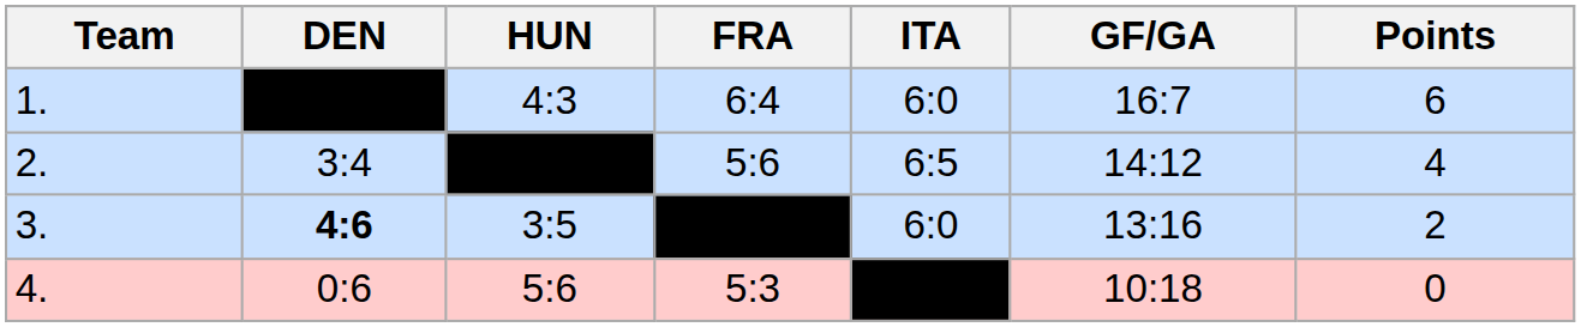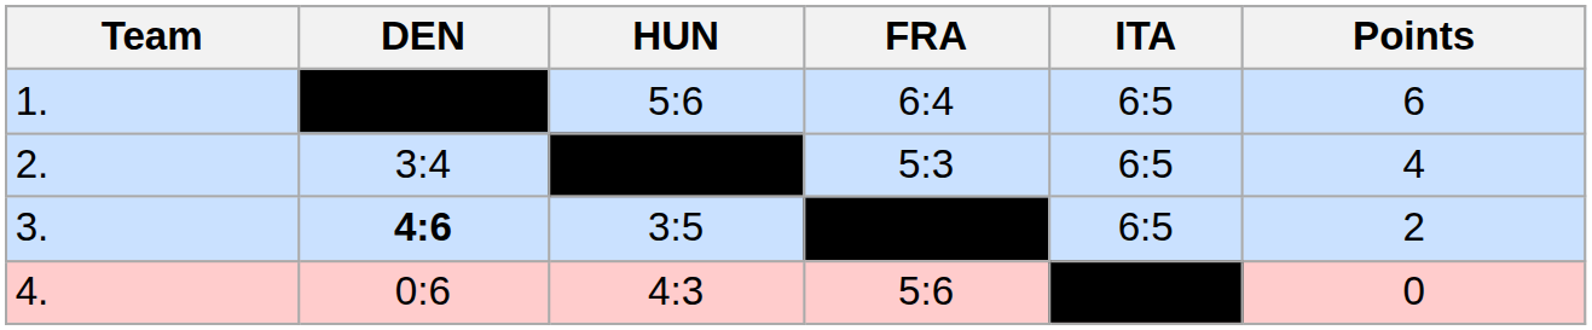- column: GF/GA | 16:7 | 14:12 | 13:16 | 10:18
1. | HUN: 4:3 -> 5:6
1. | ITA: 6:0 -> 6:5
2. | FRA: 5:6 -> 5:3
3. | ITA: 6:0 -> 6:5
4. | HUN: 5:6 -> 4:3
4. | FRA: 5:3 -> 5:6
